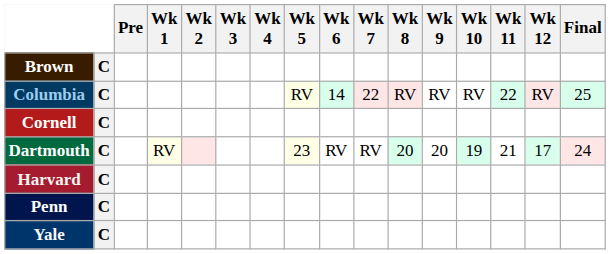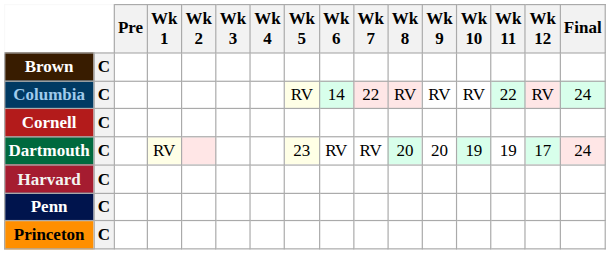Columbia | Final: 25 -> 24
Dartmouth | Wk 11: 21 -> 19
+ row: Princeton | C
- row: Yale | C
